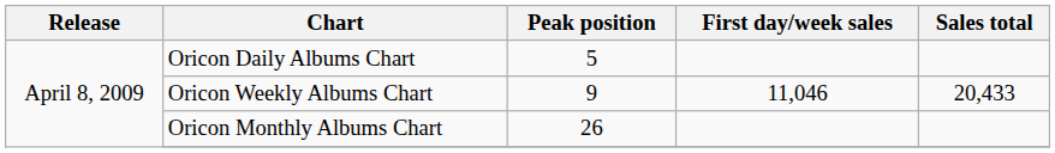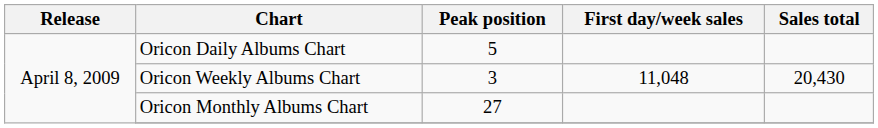Oricon Weekly Albums Chart | Peak position: 9 -> 3
Oricon Weekly Albums Chart | First day/week sales: 11,046 -> 11,048
Oricon Weekly Albums Chart | Sales total: 20,433 -> 20,430
Oricon Monthly Albums Chart | Peak position: 26 -> 27
